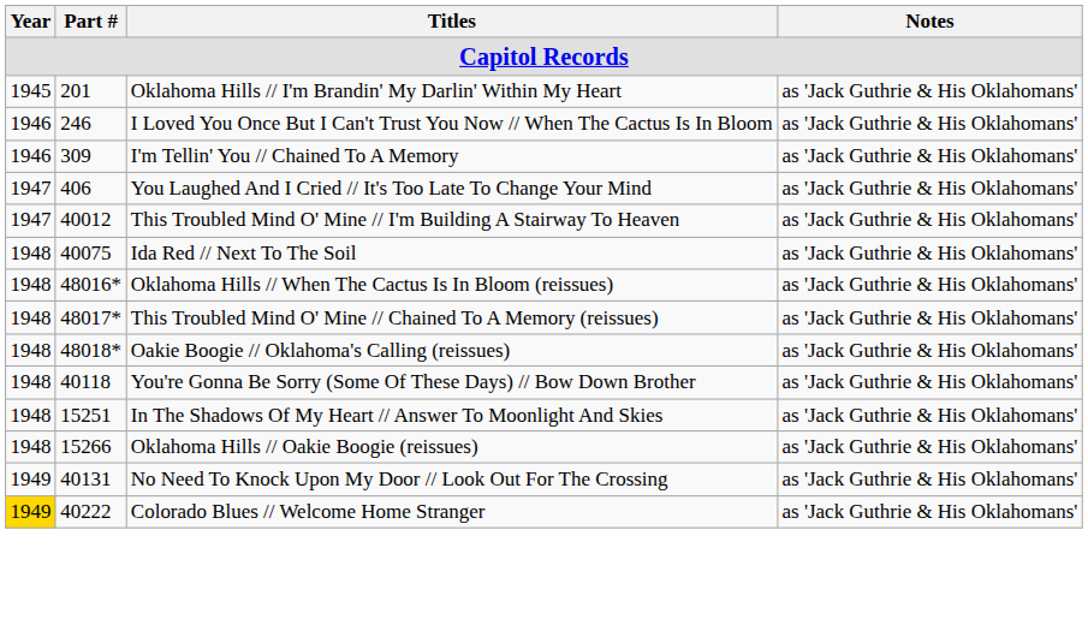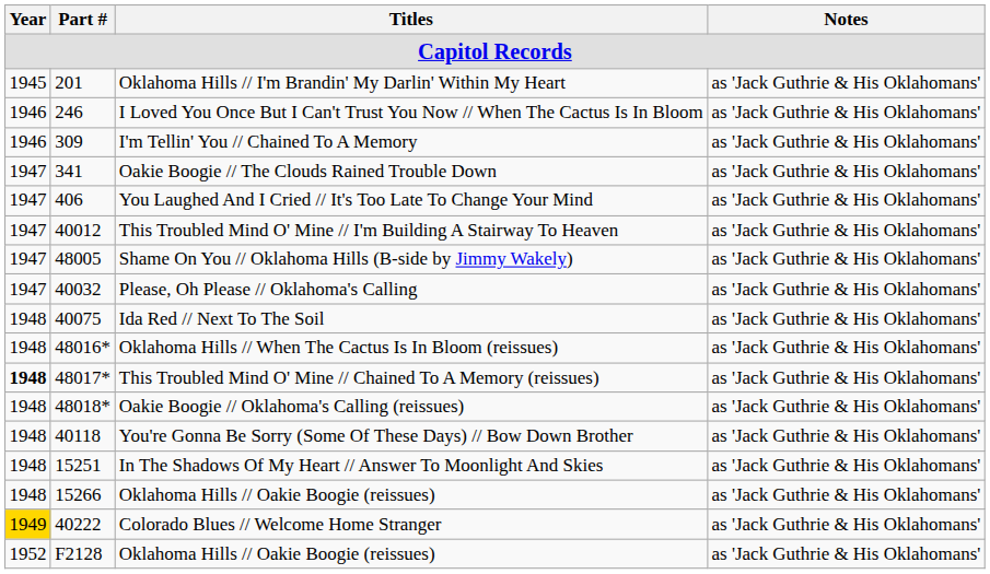+ row: 1947 | 341 | Oakie Boogie // The Clouds Rained Trouble Down | as 'Jack Guthrie & His Oklahomans'
+ row: 1947 | 48005 | Shame On You // Oklahoma Hills (B-side by Jimmy Wakely) | as 'Jack Guthrie & His Oklahomans'
+ row: 1947 | 40032 | Please, Oh Please // Oklahoma's Calling | as 'Jack Guthrie & His Oklahomans'
This Troubled Mind O' Mine // Chained To A Memory (reissues) | Year: normal -> bold
- row: 1949 | 40131 | No Need To Knock Upon My Door // Look Out For The Crossing | as 'Jack Guthrie & His Oklahomans'
+ row: 1952 | F2128 | Oklahoma Hills // Oakie Boogie (reissues) | as 'Jack Guthrie & His Oklahomans'
